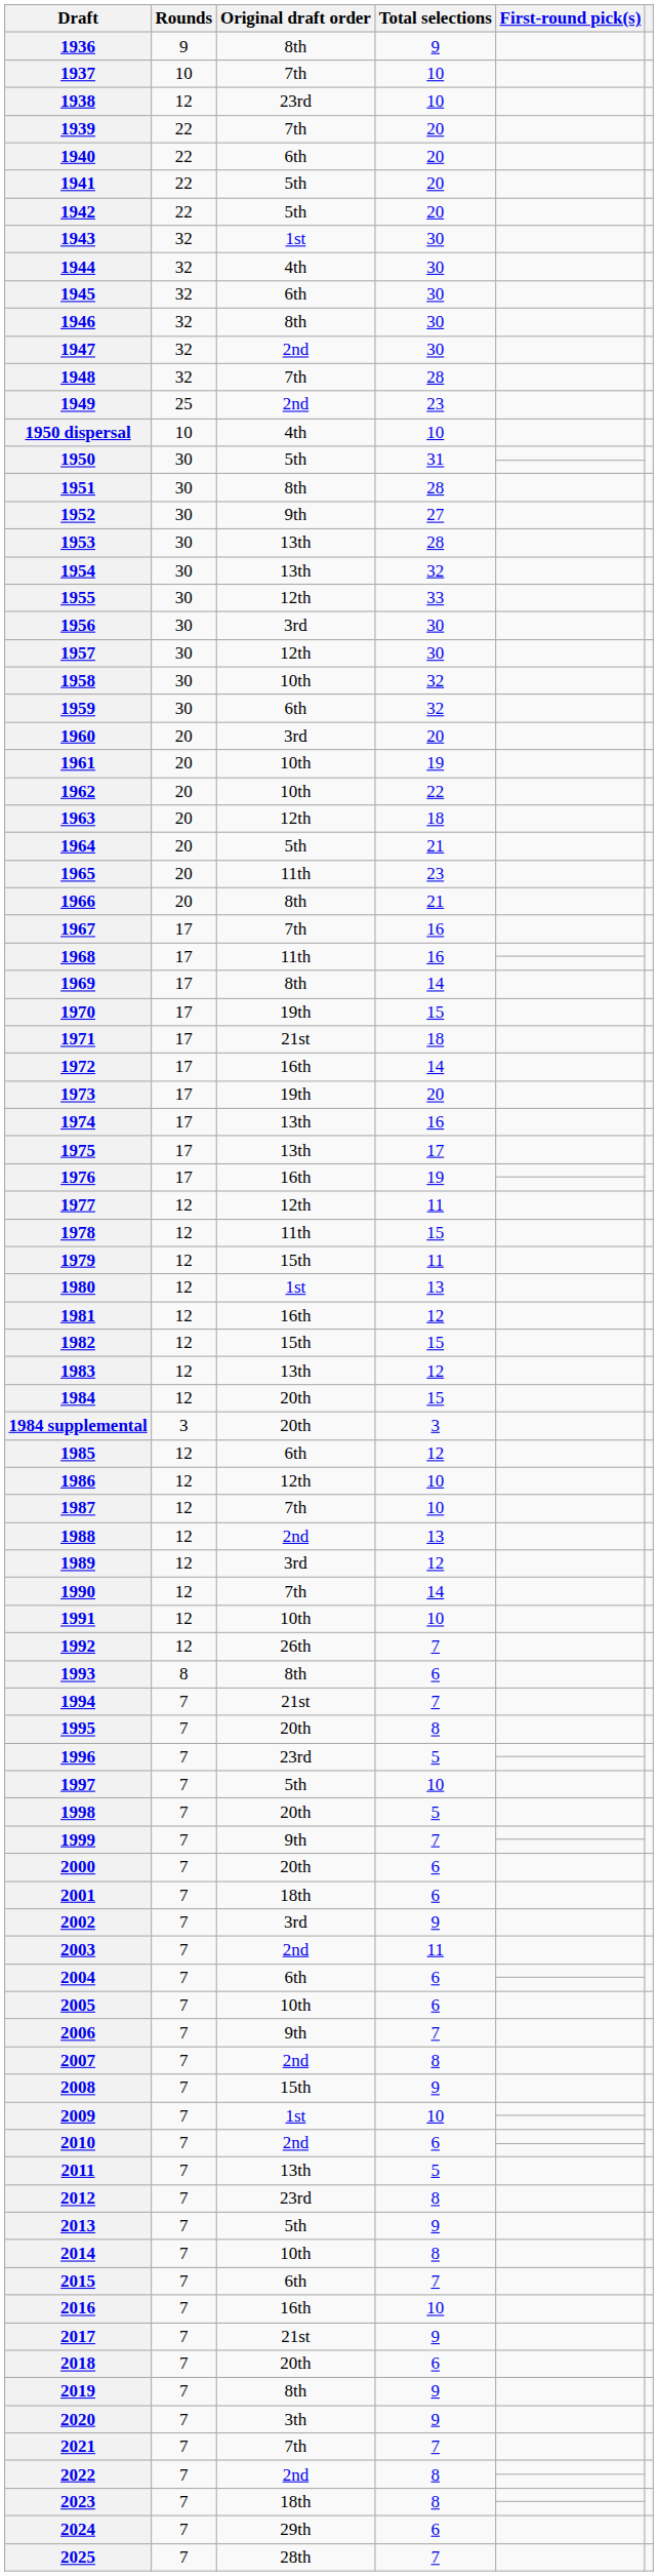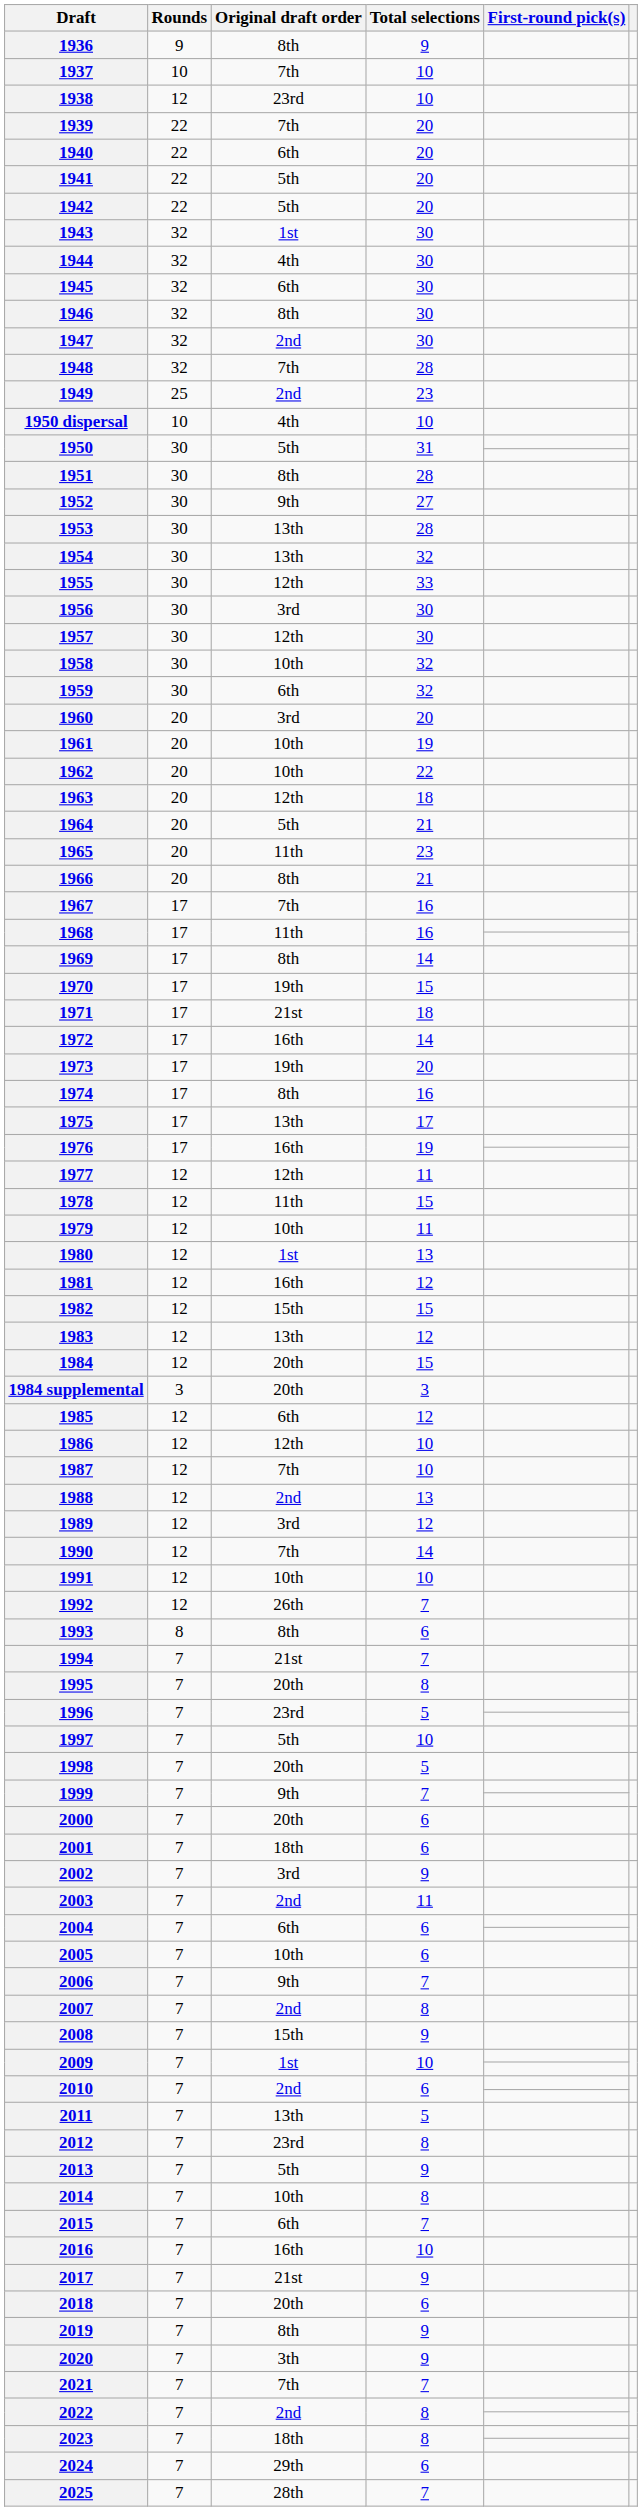1974 | Original draft order: 13th -> 8th
1979 | Original draft order: 15th -> 10th
